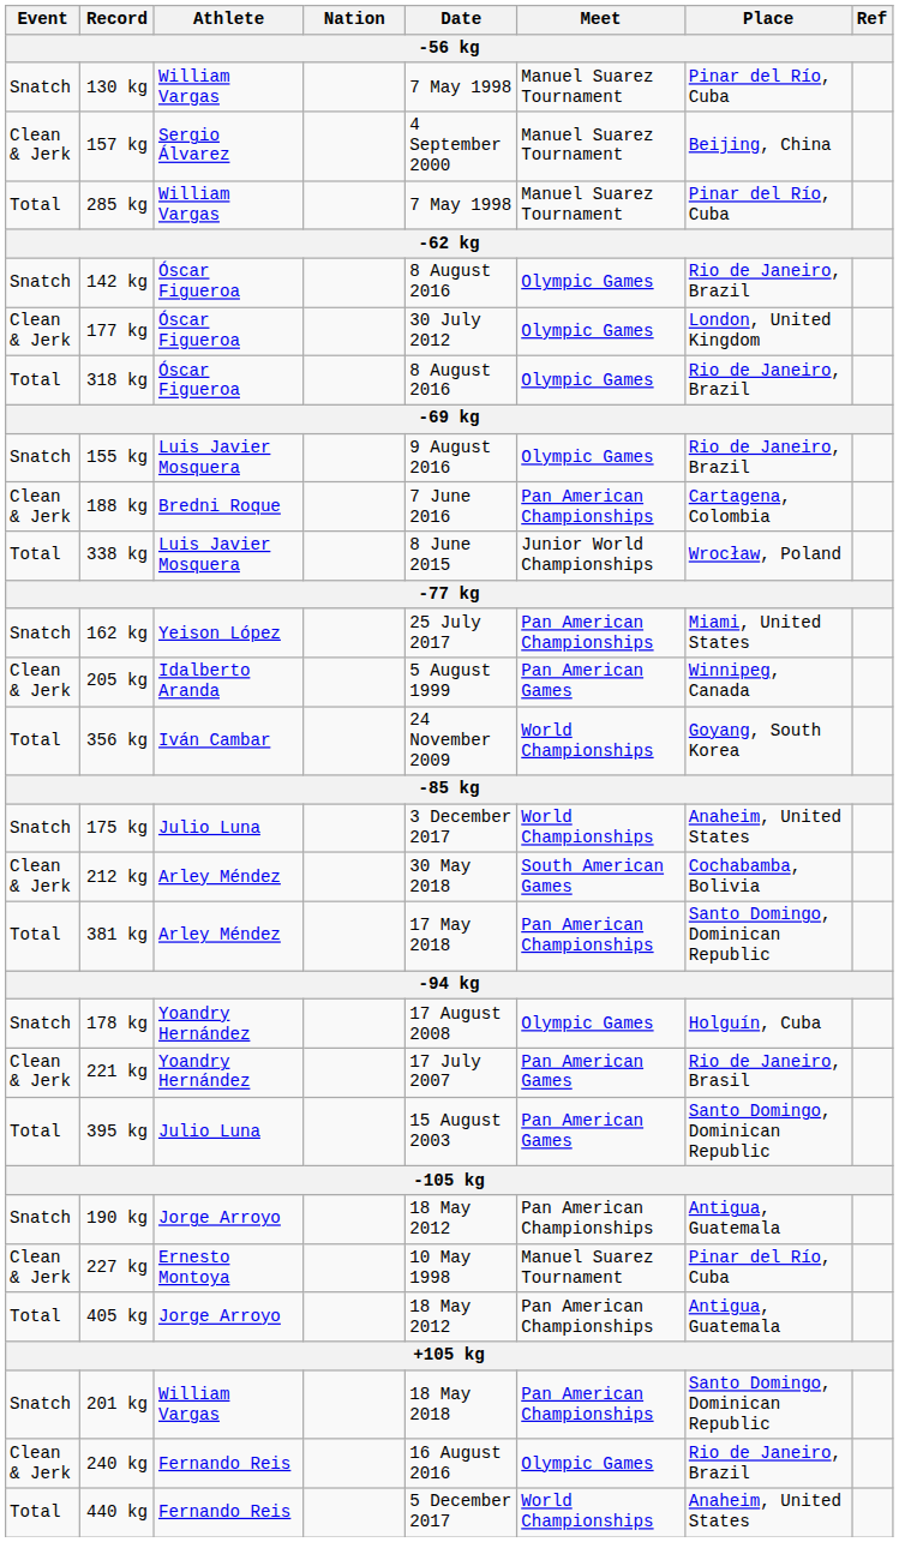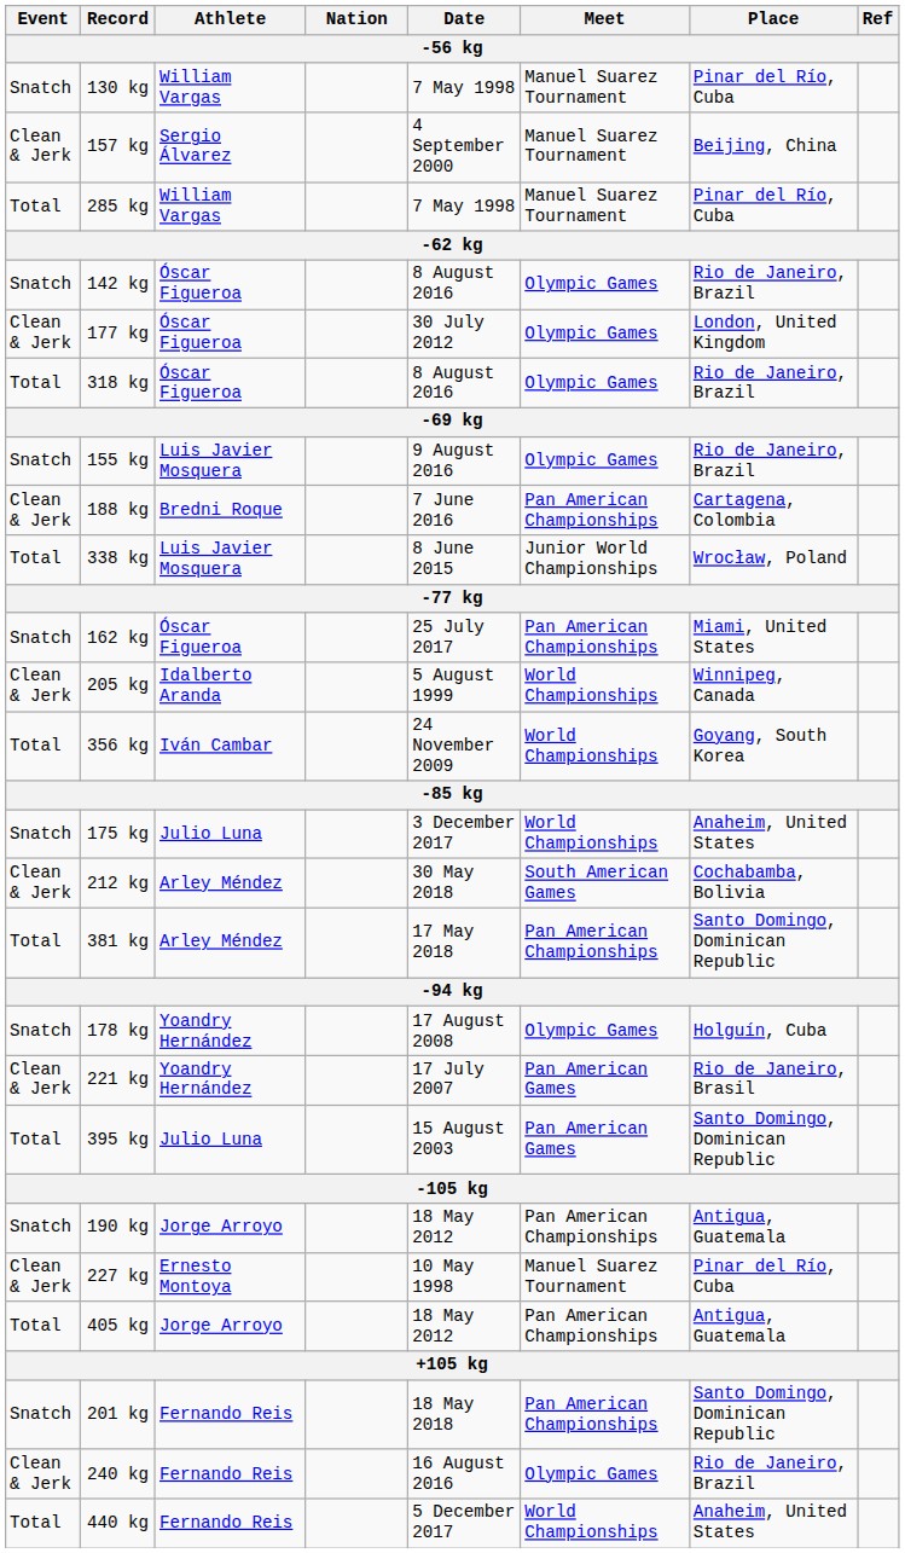162 kg | Athlete: Yeison López -> Óscar Figueroa
205 kg | Meet: Pan American Games -> World Championships
201 kg | Athlete: William Vargas -> Fernando Reis
